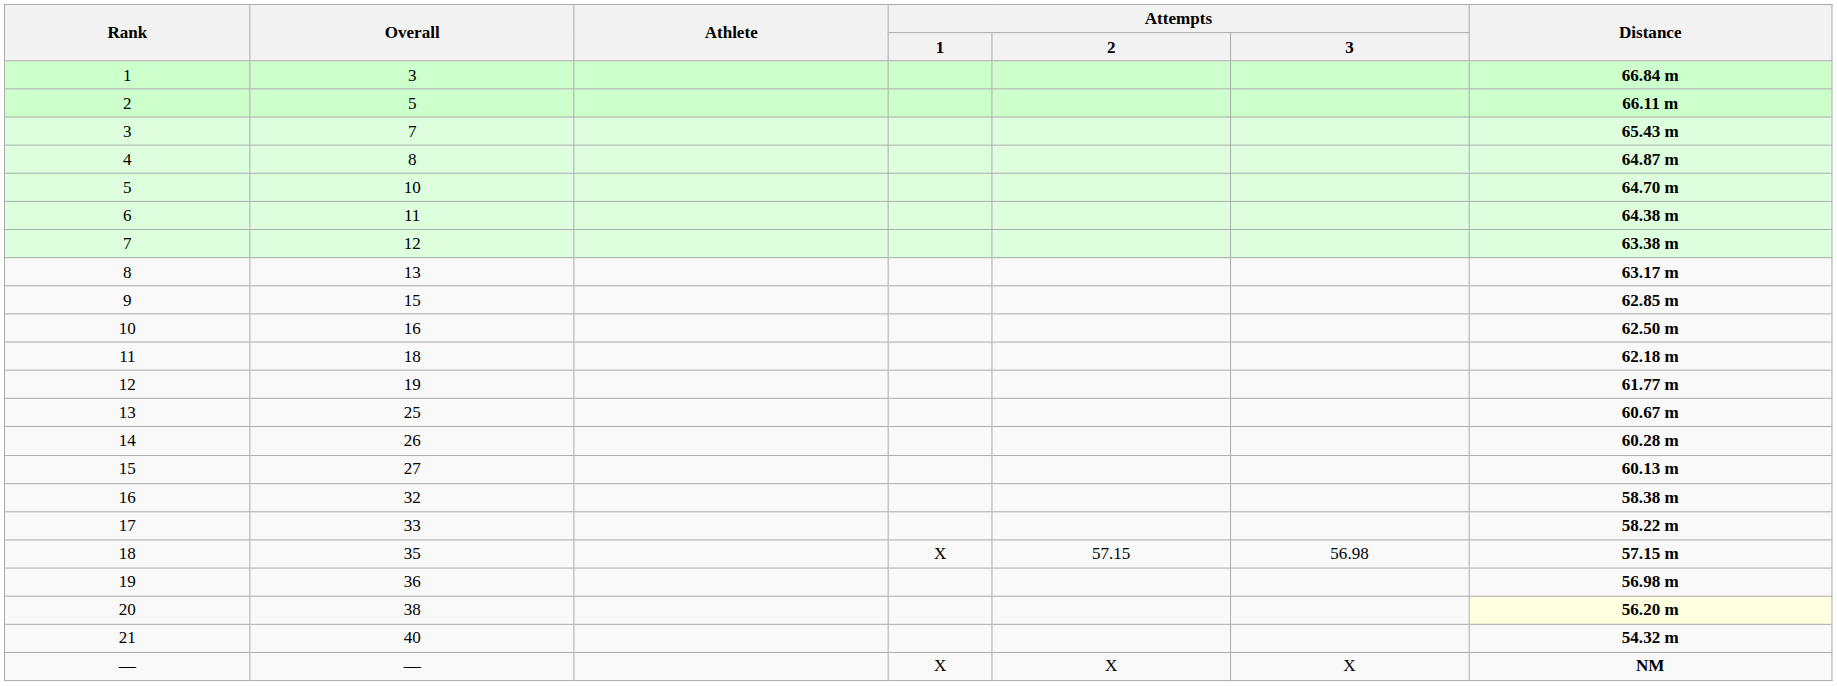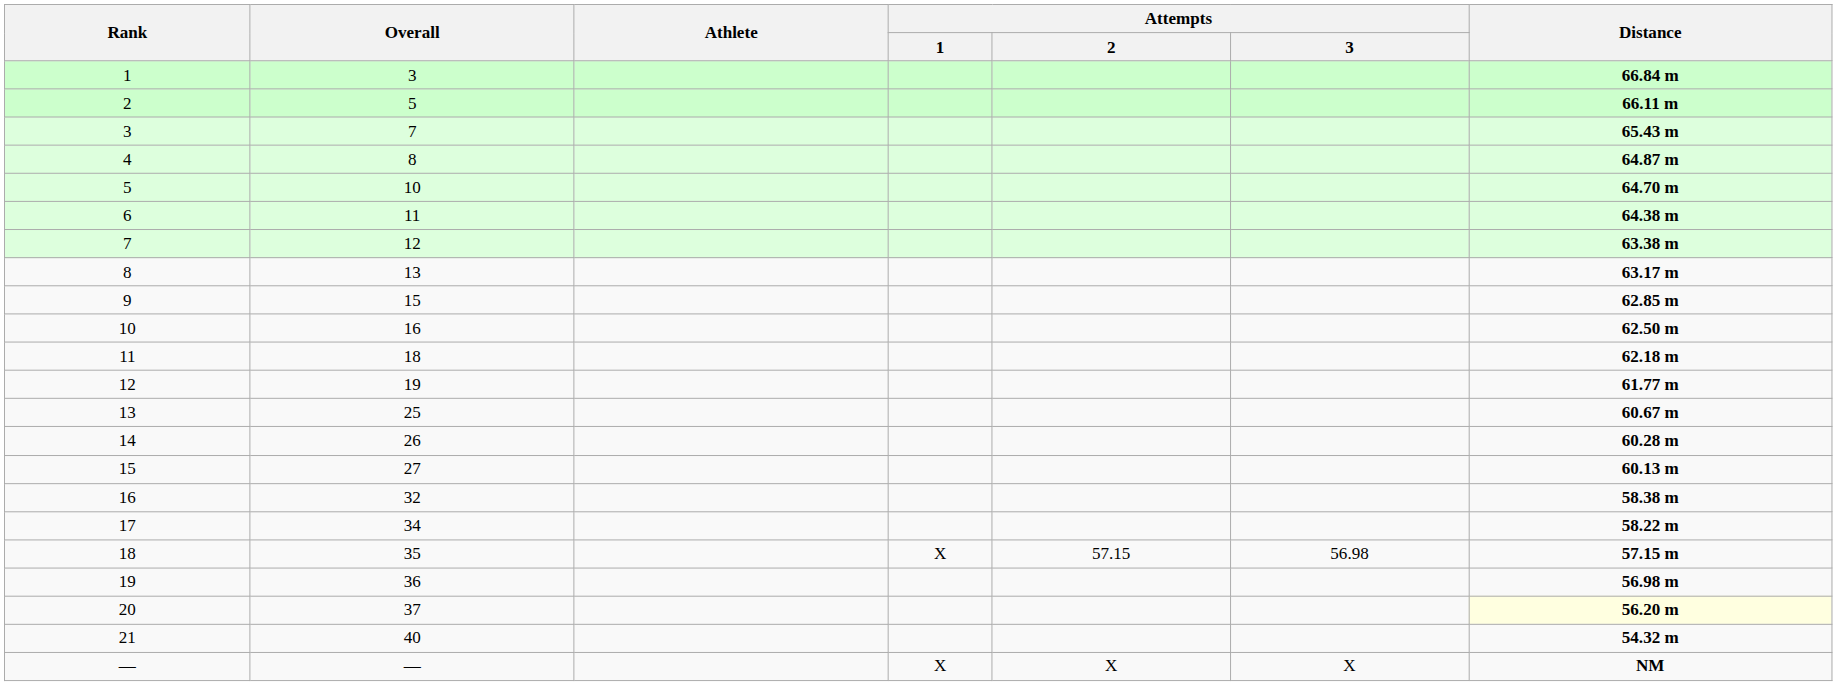17 | Overall: 33 -> 34
20 | Overall: 38 -> 37
